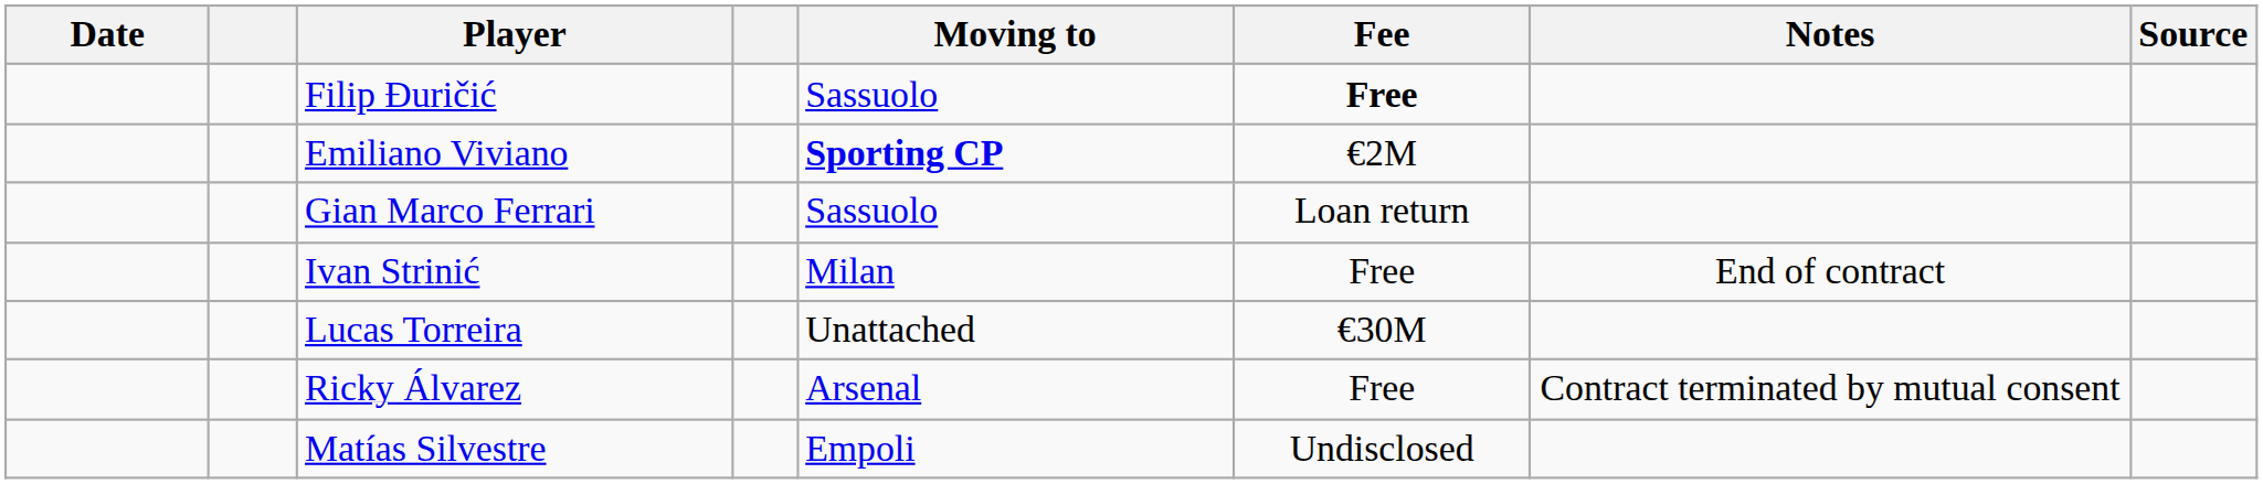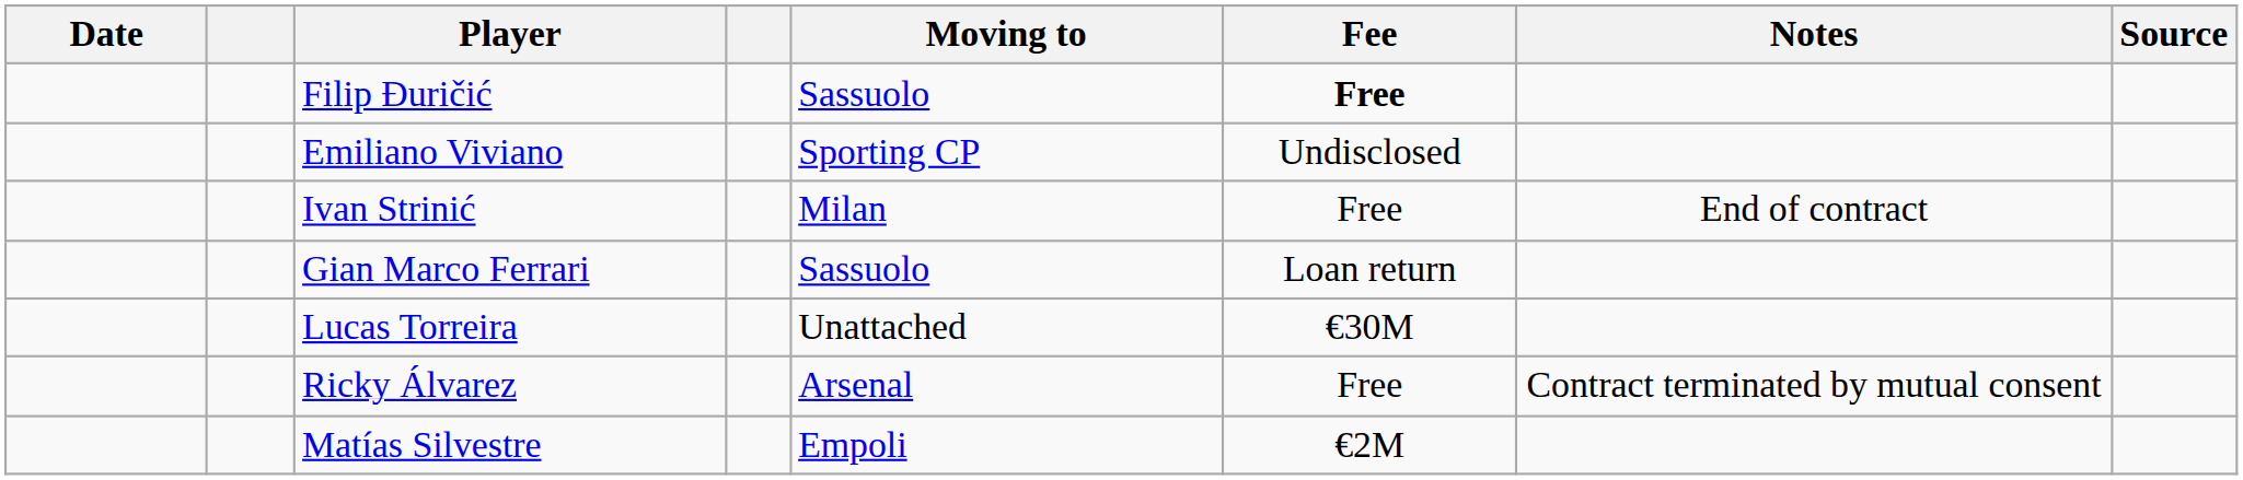Emiliano Viviano | Moving to: bold -> normal
Emiliano Viviano | Fee: €2M -> Undisclosed
rows swapped: Gian Marco Ferrari <-> Ivan Strinić
Matías Silvestre | Fee: Undisclosed -> €2M
